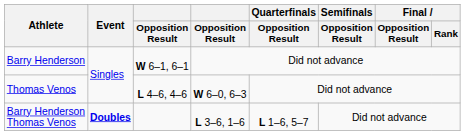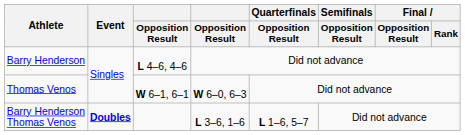Barry Henderson | column 3: W 6–1, 6–1 -> L 4–6, 4–6
Thomas Venos | column 3: L 4–6, 4–6 -> W 6–1, 6–1
